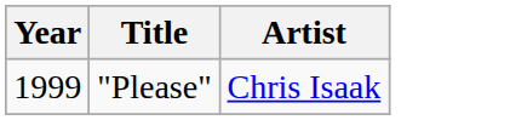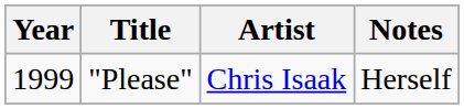+ column: Notes | Herself
